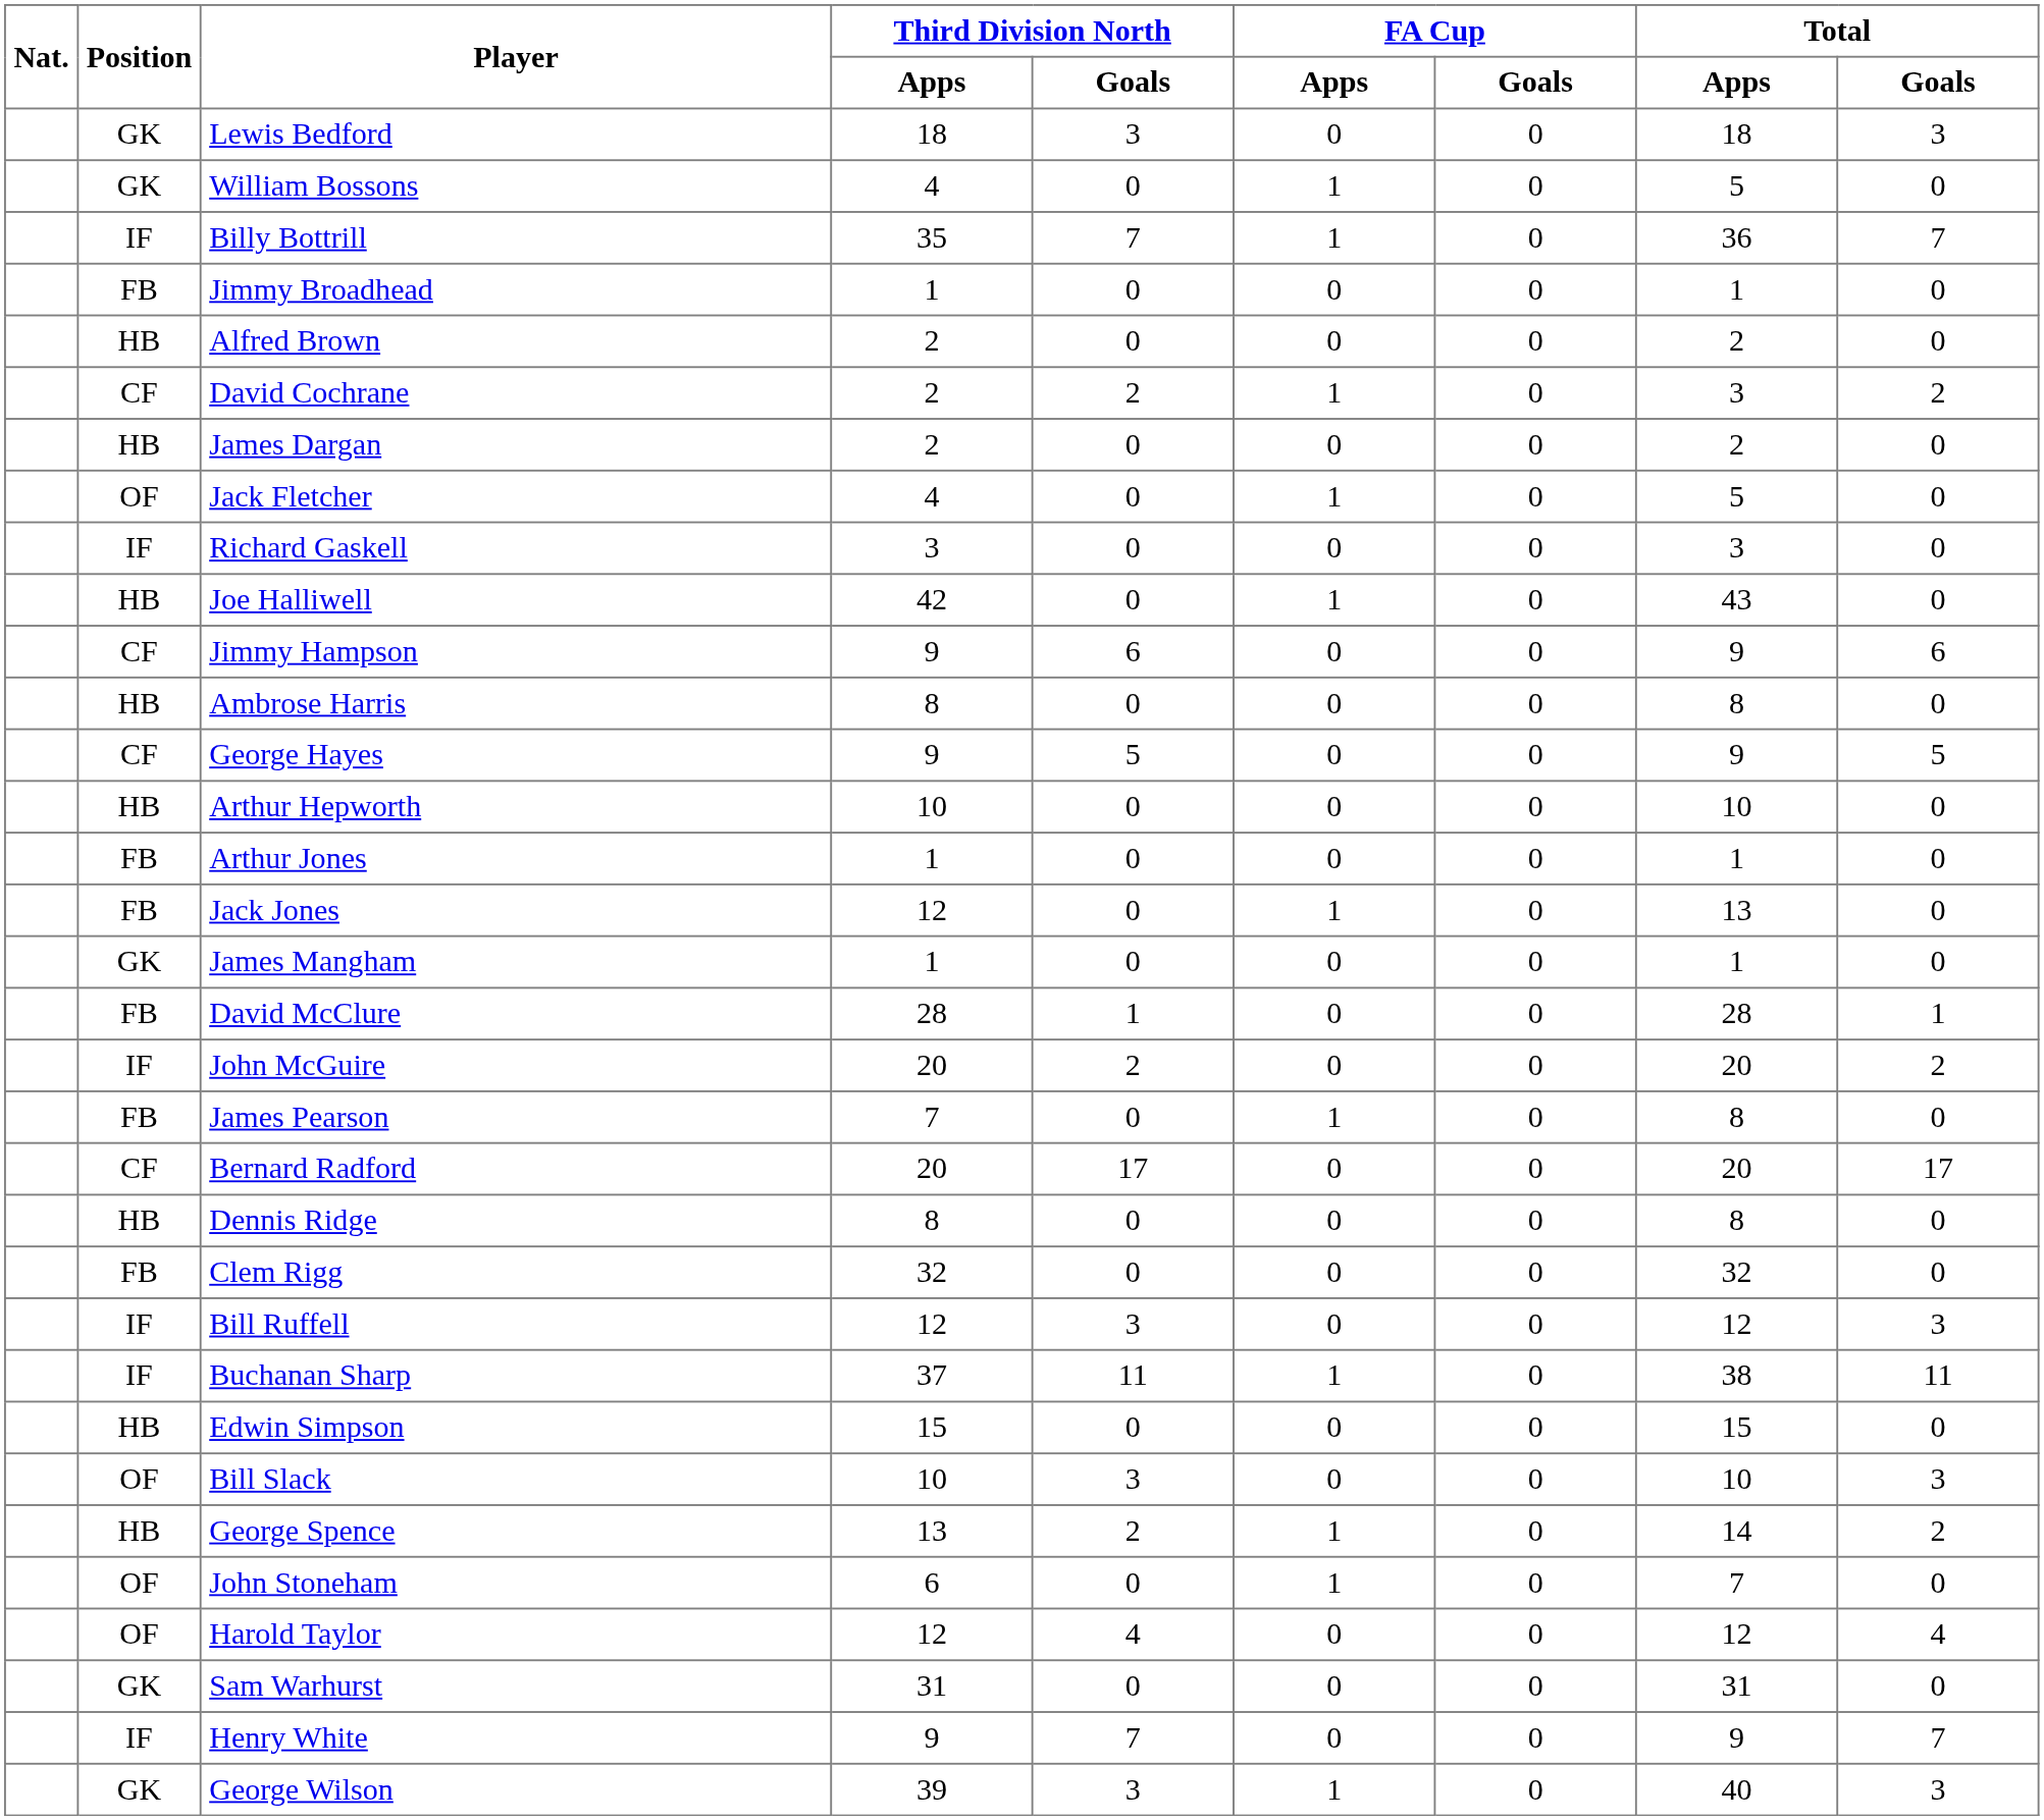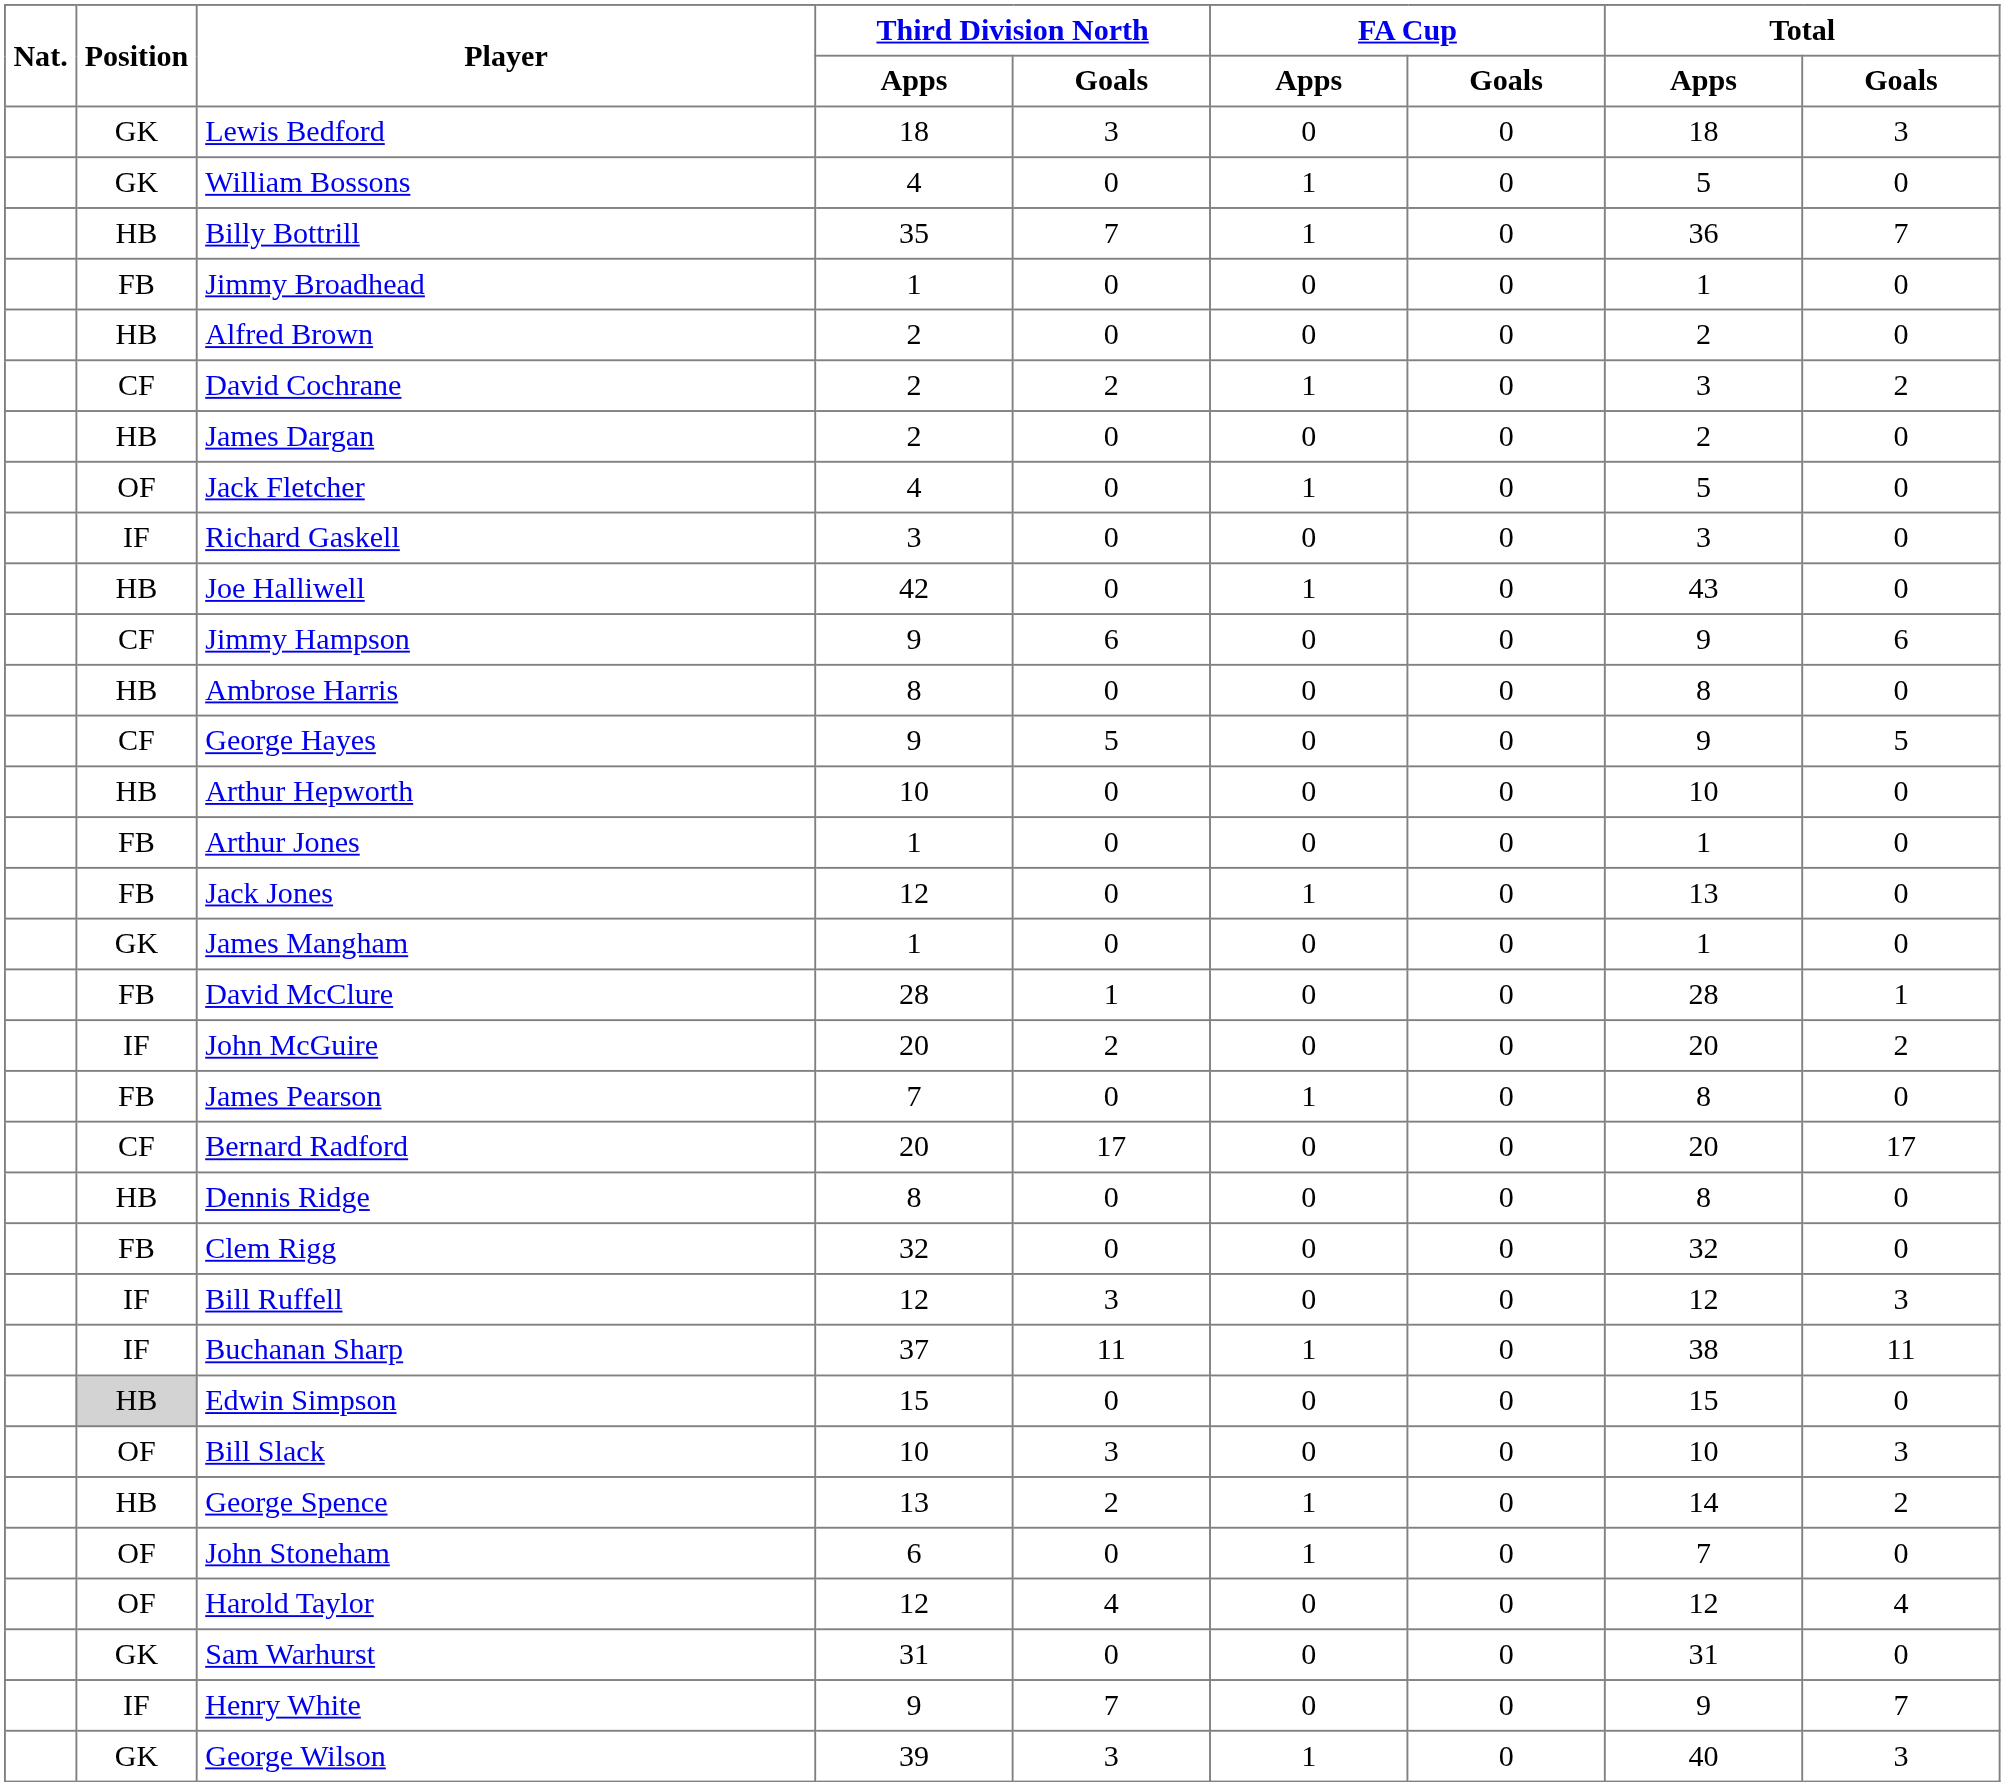Billy Bottrill | Position: IF -> HB
Edwin Simpson | Position: no background -> lightgrey background
